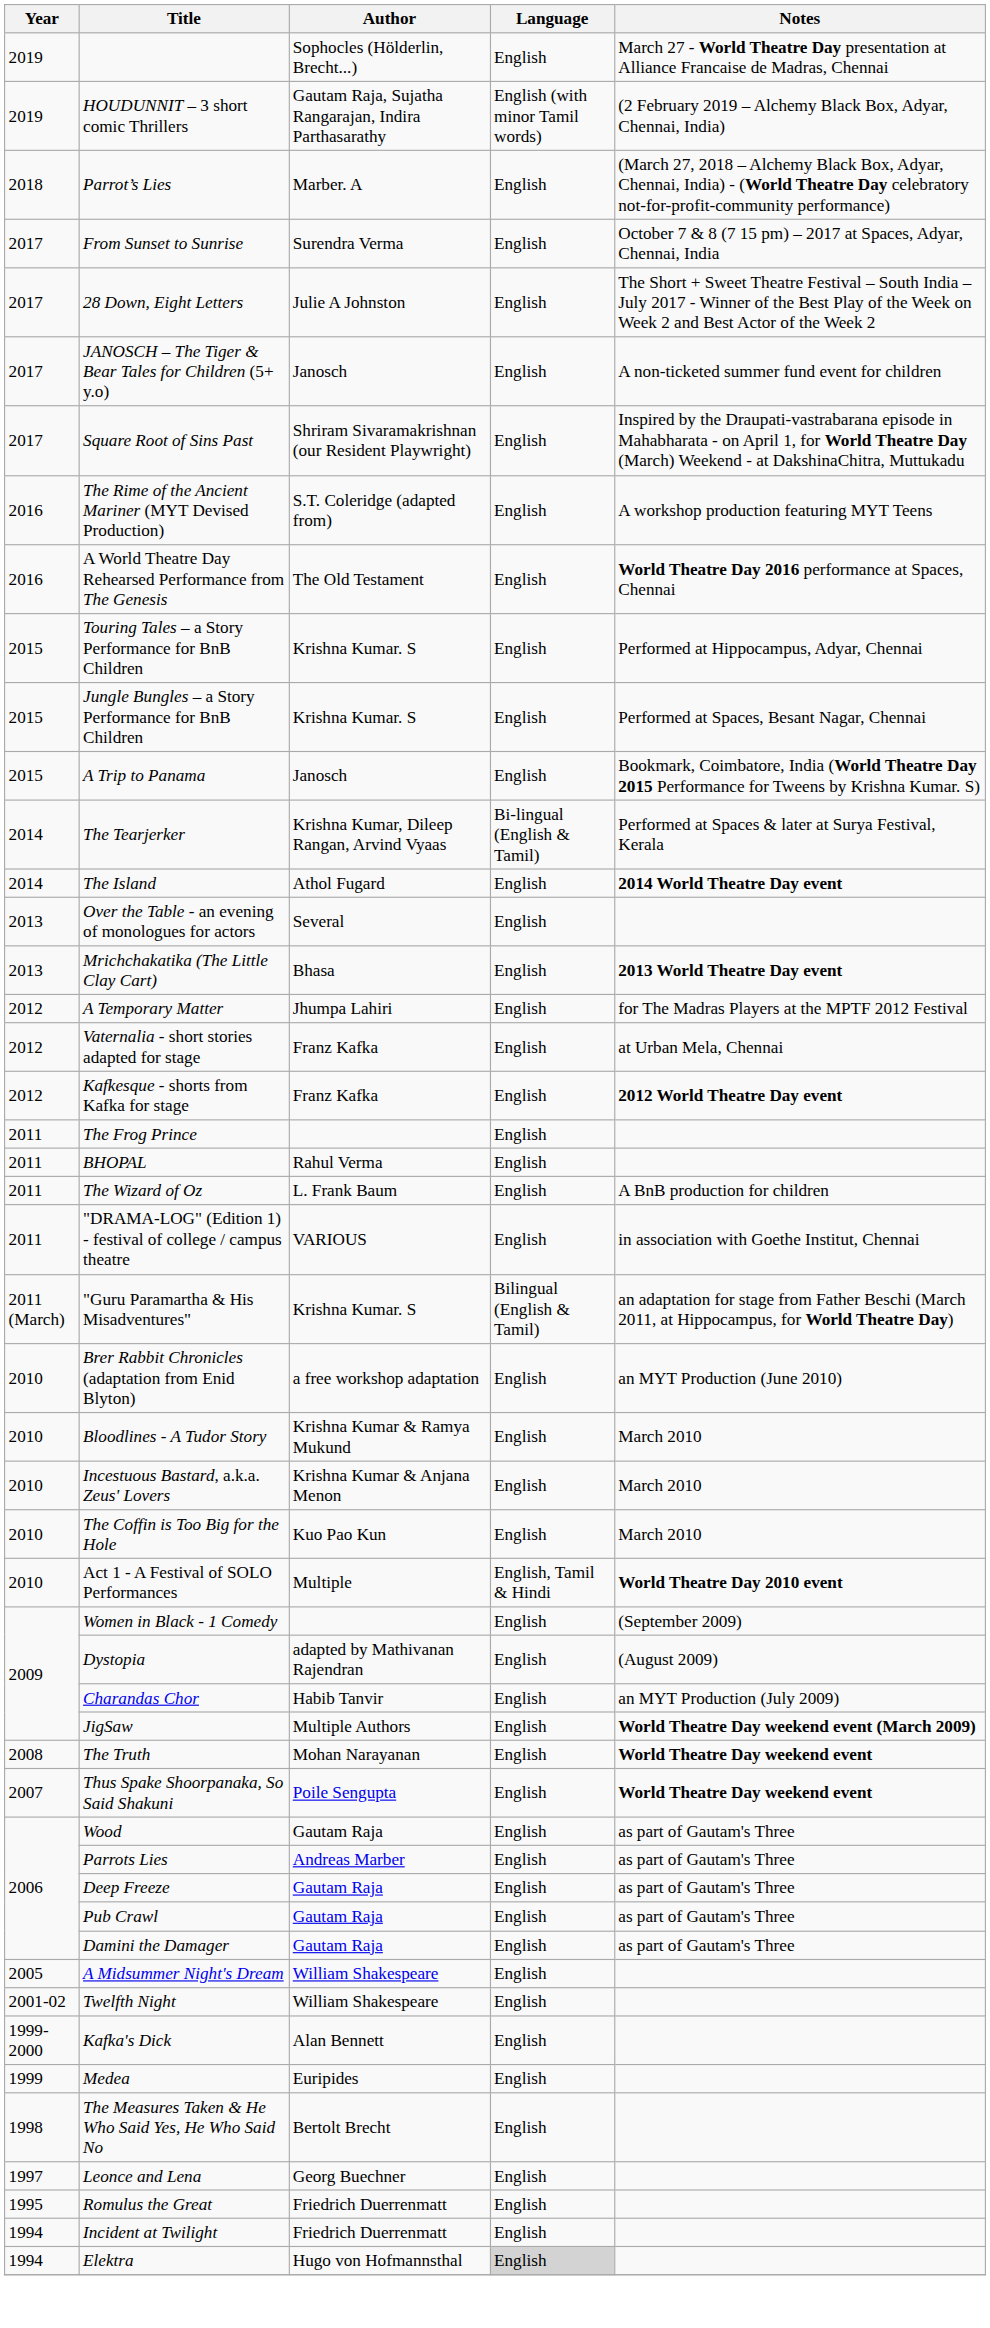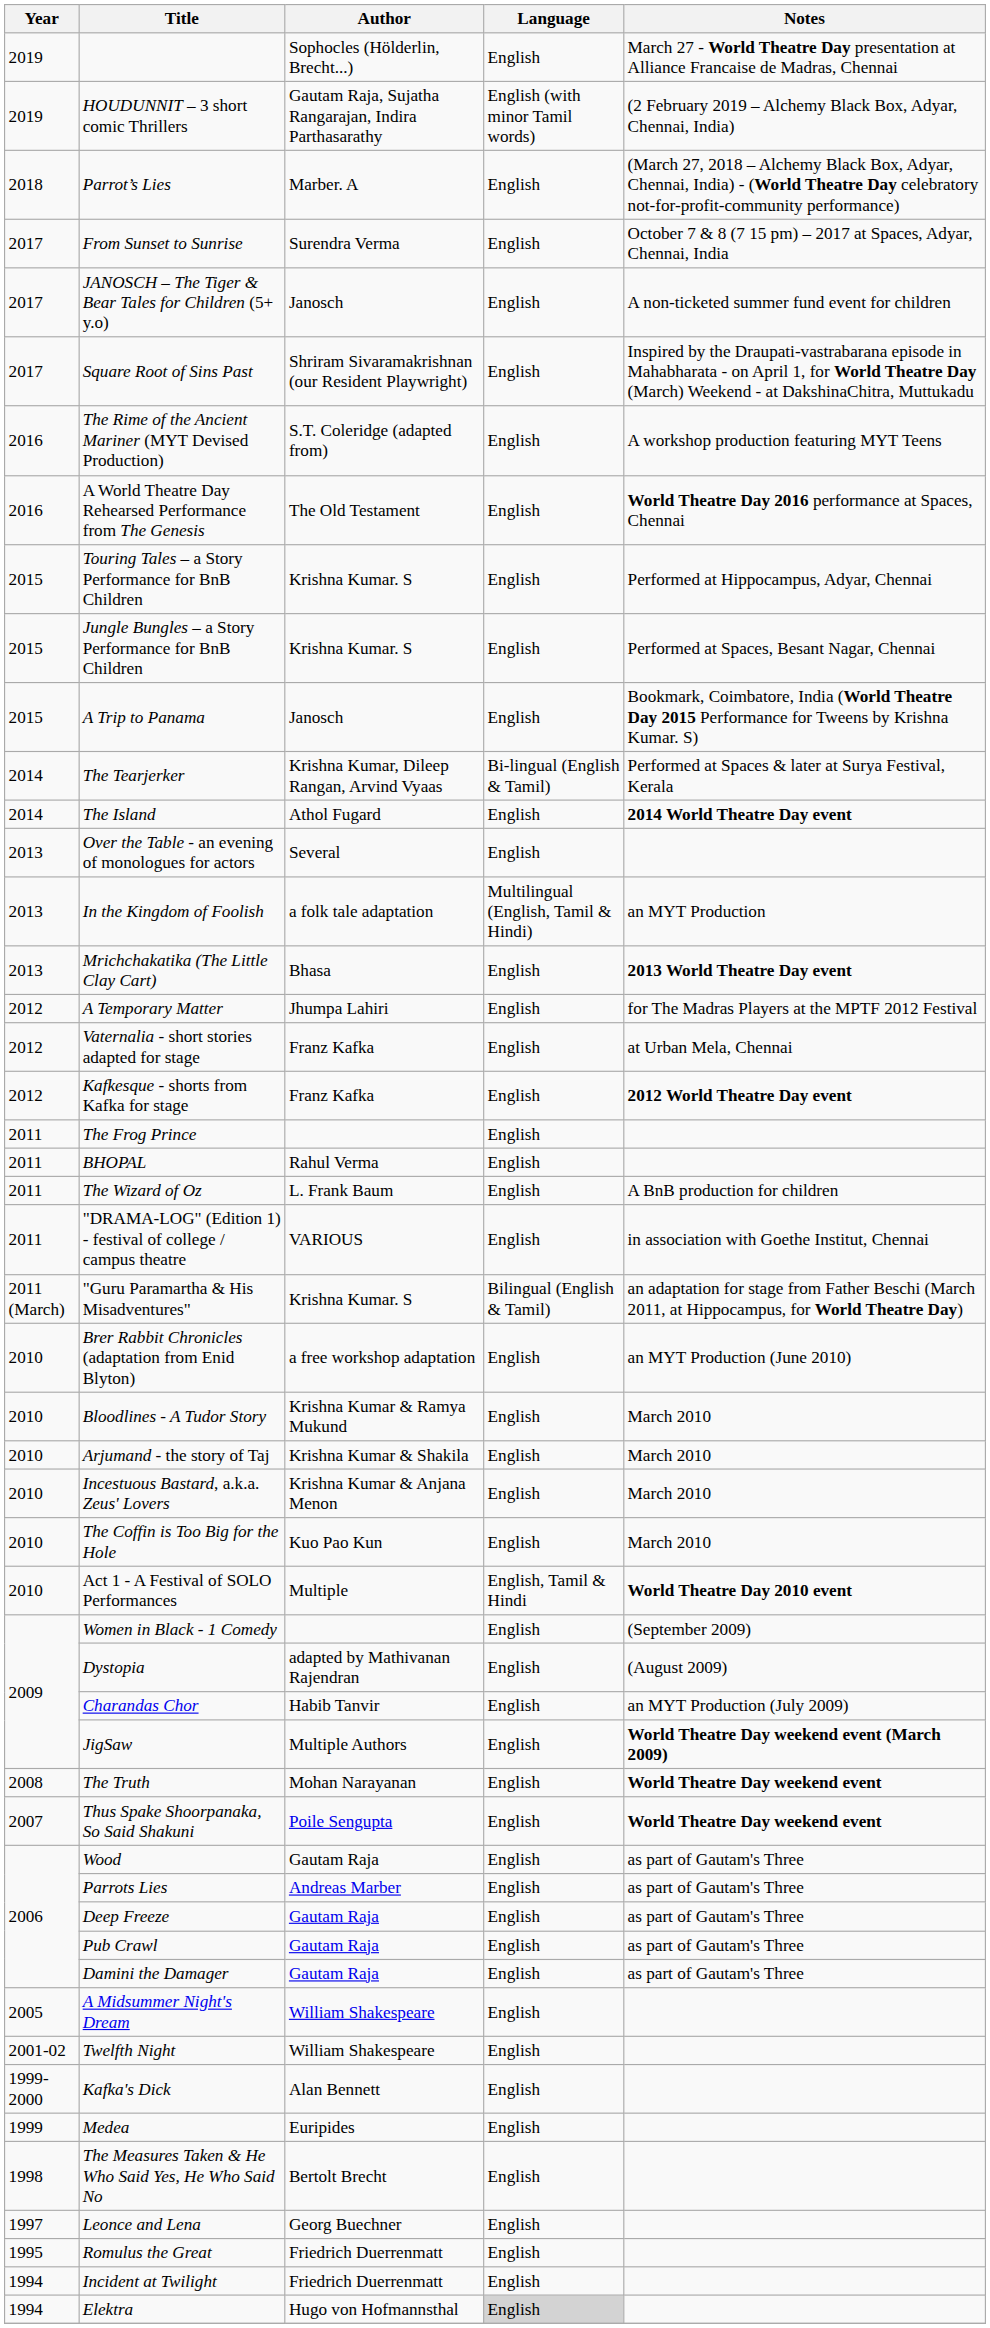- row: 2017 | 28 Down, Eight Letters | Julie A Johnston | English | The Short + Sweet Theatre Festival – South India – July 2017 - Winner of the Best Play of the Week on Week 2 and Best Actor of the Week 2
+ row: 2013 | In the Kingdom of Foolish | a folk tale adaptation | Multilingual (English, Tamil & Hindi) | an MYT Production
+ row: 2010 | Arjumand - the story of Taj | Krishna Kumar & Shakila | English | March 2010
